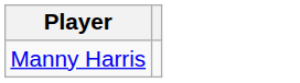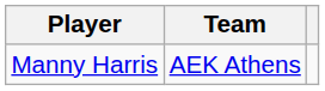+ column: Team | AEK Athens
